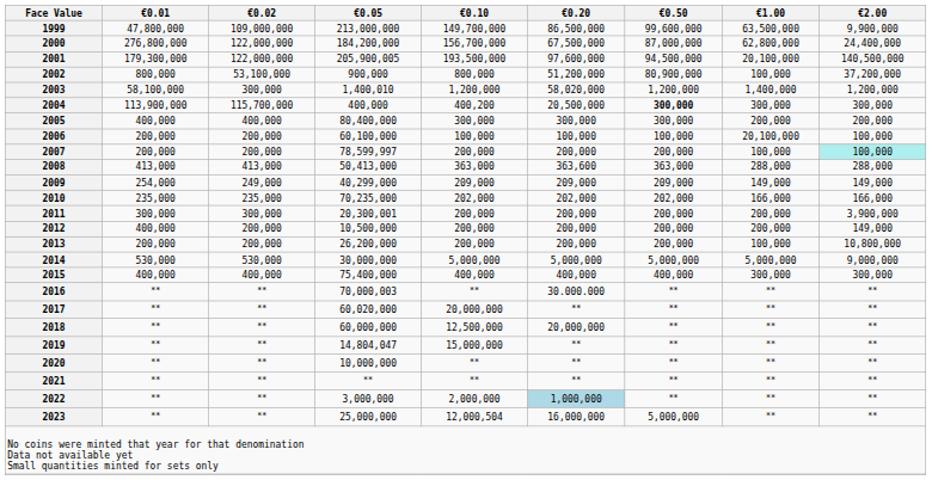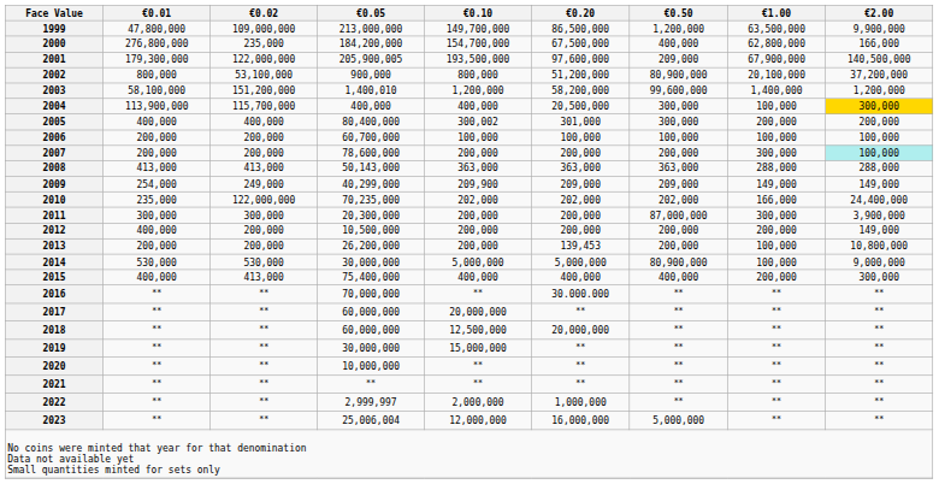1999 | €0.50: 99,600,000 -> 1,200,000
2000 | €0.02: 122,000,000 -> 235,000
2000 | €0.10: 156,700,000 -> 154,700,000
2000 | €0.50: 87,000,000 -> 400,000
2000 | €2.00: 24,400,000 -> 166,000
2001 | €0.50: 94,500,000 -> 209,000
2001 | €1.00: 20,100,000 -> 67,900,000
2002 | €1.00: 100,000 -> 20,100,000
2003 | €0.02: 300,000 -> 151,200,000
2003 | €0.20: 58,020,000 -> 58,200,000
2003 | €0.50: 1,200,000 -> 99,600,000
2004 | €0.10: 400,200 -> 400,000
2004 | €0.50: bold -> normal
2004 | €1.00: 300,000 -> 100,000
2004 | €2.00: no background -> gold background
2005 | €0.10: 300,000 -> 300,002
2005 | €0.20: 300,000 -> 301,000
2006 | €0.05: 60,100,000 -> 60,700,000
2006 | €1.00: 20,100,000 -> 100,000
2007 | €0.05: 78,599,997 -> 78,600,000
2007 | €1.00: 100,000 -> 300,000
2008 | €0.05: 50,413,000 -> 50,143,000
2008 | €0.20: 363,600 -> 363,000
2009 | €0.10: 209,000 -> 209,900
2010 | €0.02: 235,000 -> 122,000,000
2010 | €2.00: 166,000 -> 24,400,000
2011 | €0.05: 20,300,001 -> 20,300,000
2011 | €0.50: 200,000 -> 87,000,000
2011 | €1.00: 200,000 -> 300,000
2013 | €0.20: 200,000 -> 139,453
2014 | €0.50: 5,000,000 -> 80,900,000
2014 | €1.00: 5,000,000 -> 100,000
2015 | €0.02: 400,000 -> 413,000
2015 | €1.00: 300,000 -> 200,000
2016 | €0.05: 70,000,003 -> 70,000,000
2017 | €0.05: 60,020,000 -> 60,000,000
2019 | €0.05: 14,804,047 -> 30,000,000
2022 | €0.05: 3,000,000 -> 2,999,997
2022 | €0.20: lightblue background -> no background
2023 | €0.05: 25,000,000 -> 25,006,004
2023 | €0.10: 12,000,504 -> 12,000,000
